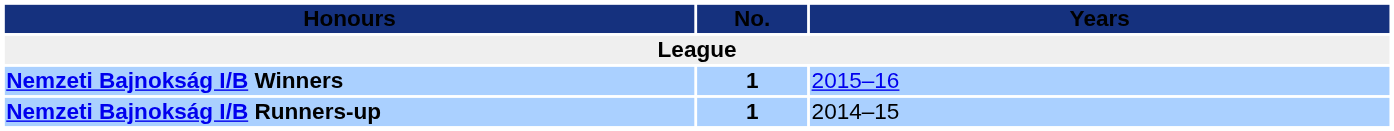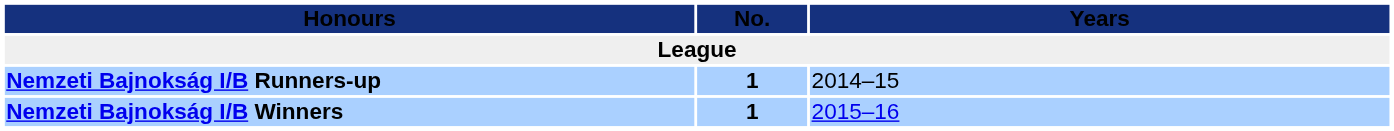rows swapped: Nemzeti Bajnokság I/B Winners <-> Nemzeti Bajnokság I/B Runners-up
